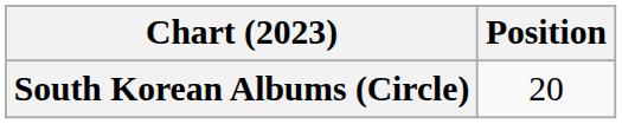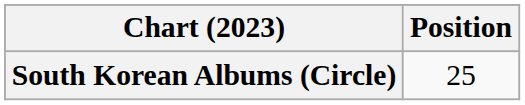South Korean Albums (Circle) | Position: 20 -> 25
